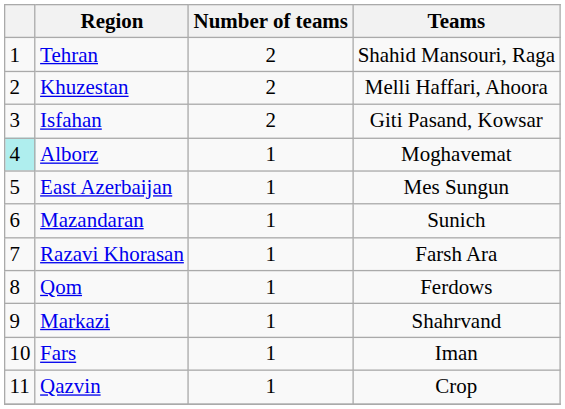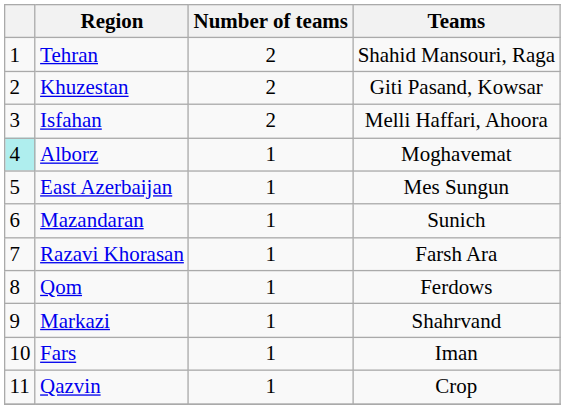Khuzestan | Teams: Melli Haffari, Ahoora -> Giti Pasand, Kowsar
Isfahan | Teams: Giti Pasand, Kowsar -> Melli Haffari, Ahoora
